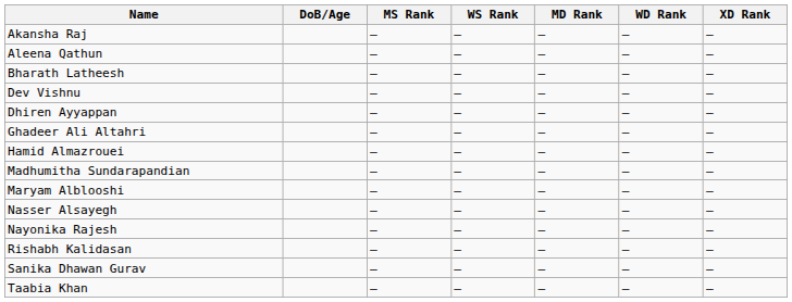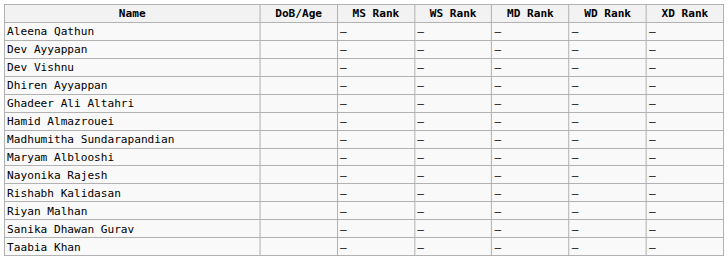- row: Akansha Raj | – | – | – | – | –
- row: Bharath Latheesh | – | – | – | – | –
+ row: Dev Ayyappan | – | – | – | – | –
- row: Nasser Alsayegh | – | – | – | – | –
+ row: Riyan Malhan | – | – | – | – | –
